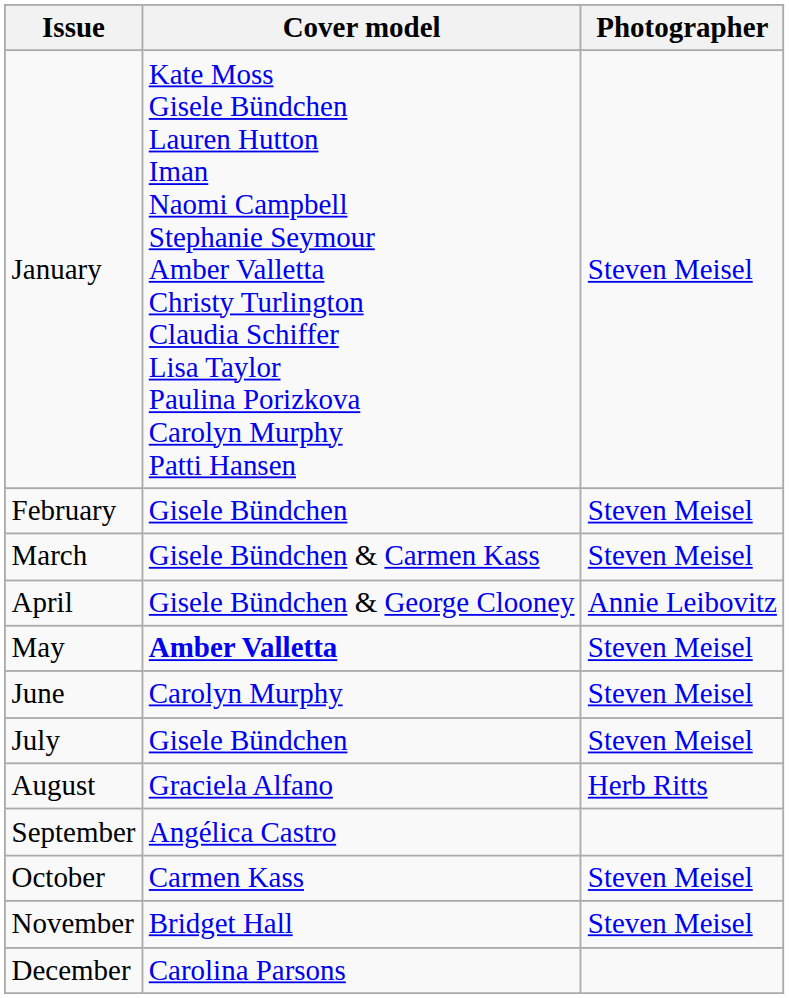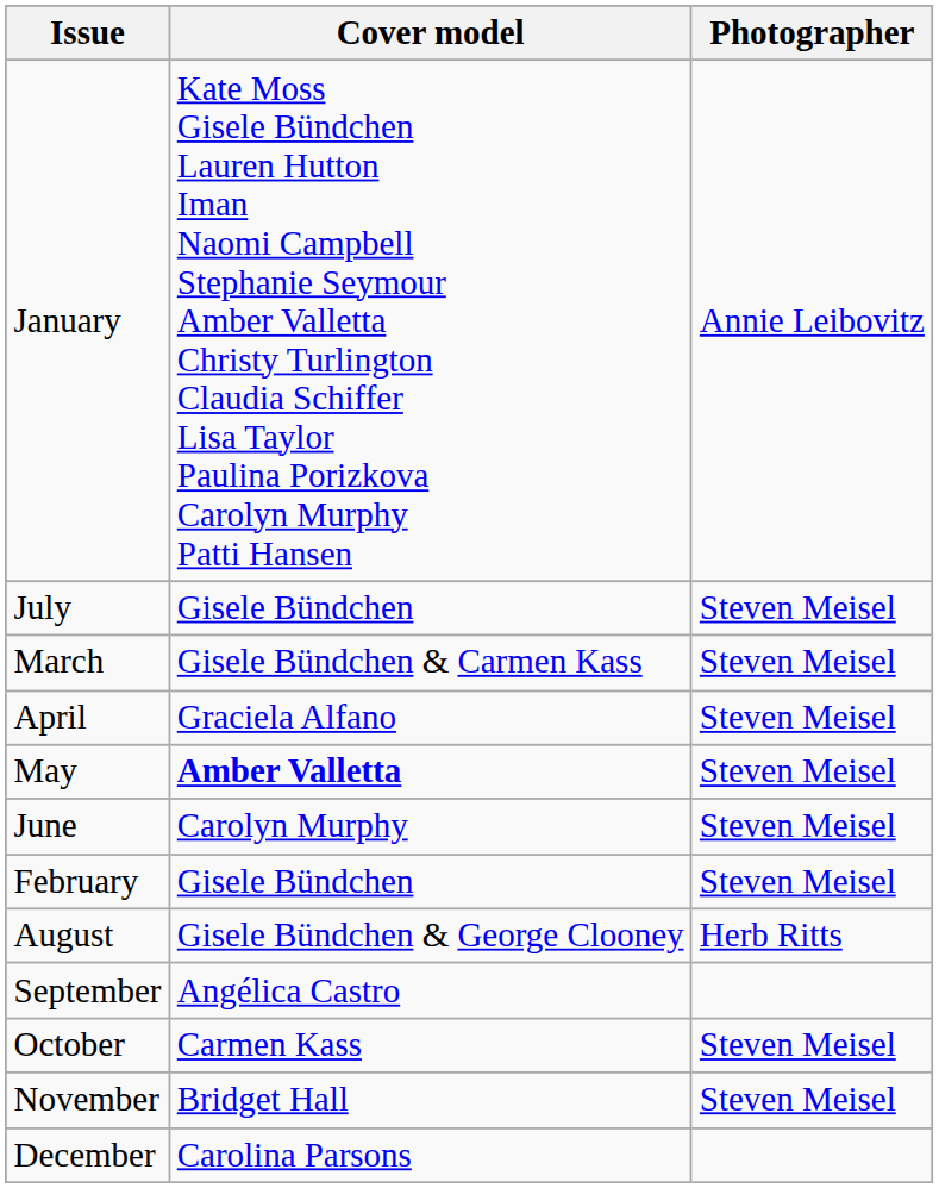January | Photographer: Steven Meisel -> Annie Leibovitz
rows swapped: February <-> July
April | Cover model: Gisele Bündchen & George Clooney -> Graciela Alfano
April | Photographer: Annie Leibovitz -> Steven Meisel
August | Cover model: Graciela Alfano -> Gisele Bündchen & George Clooney
